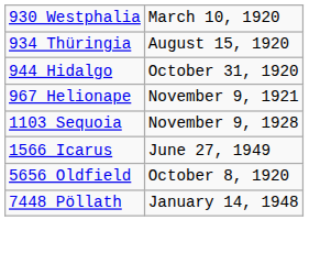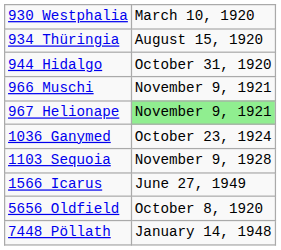+ row: 966 Muschi | November 9, 1921
967 Helionape | column 2: no background -> lightgreen background
+ row: 1036 Ganymed | October 23, 1924
